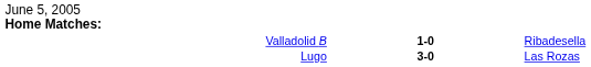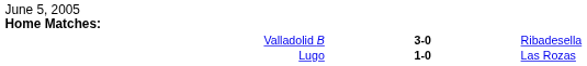Valladolid B | column 2: 1-0 -> 3-0
Lugo | column 2: 3-0 -> 1-0
